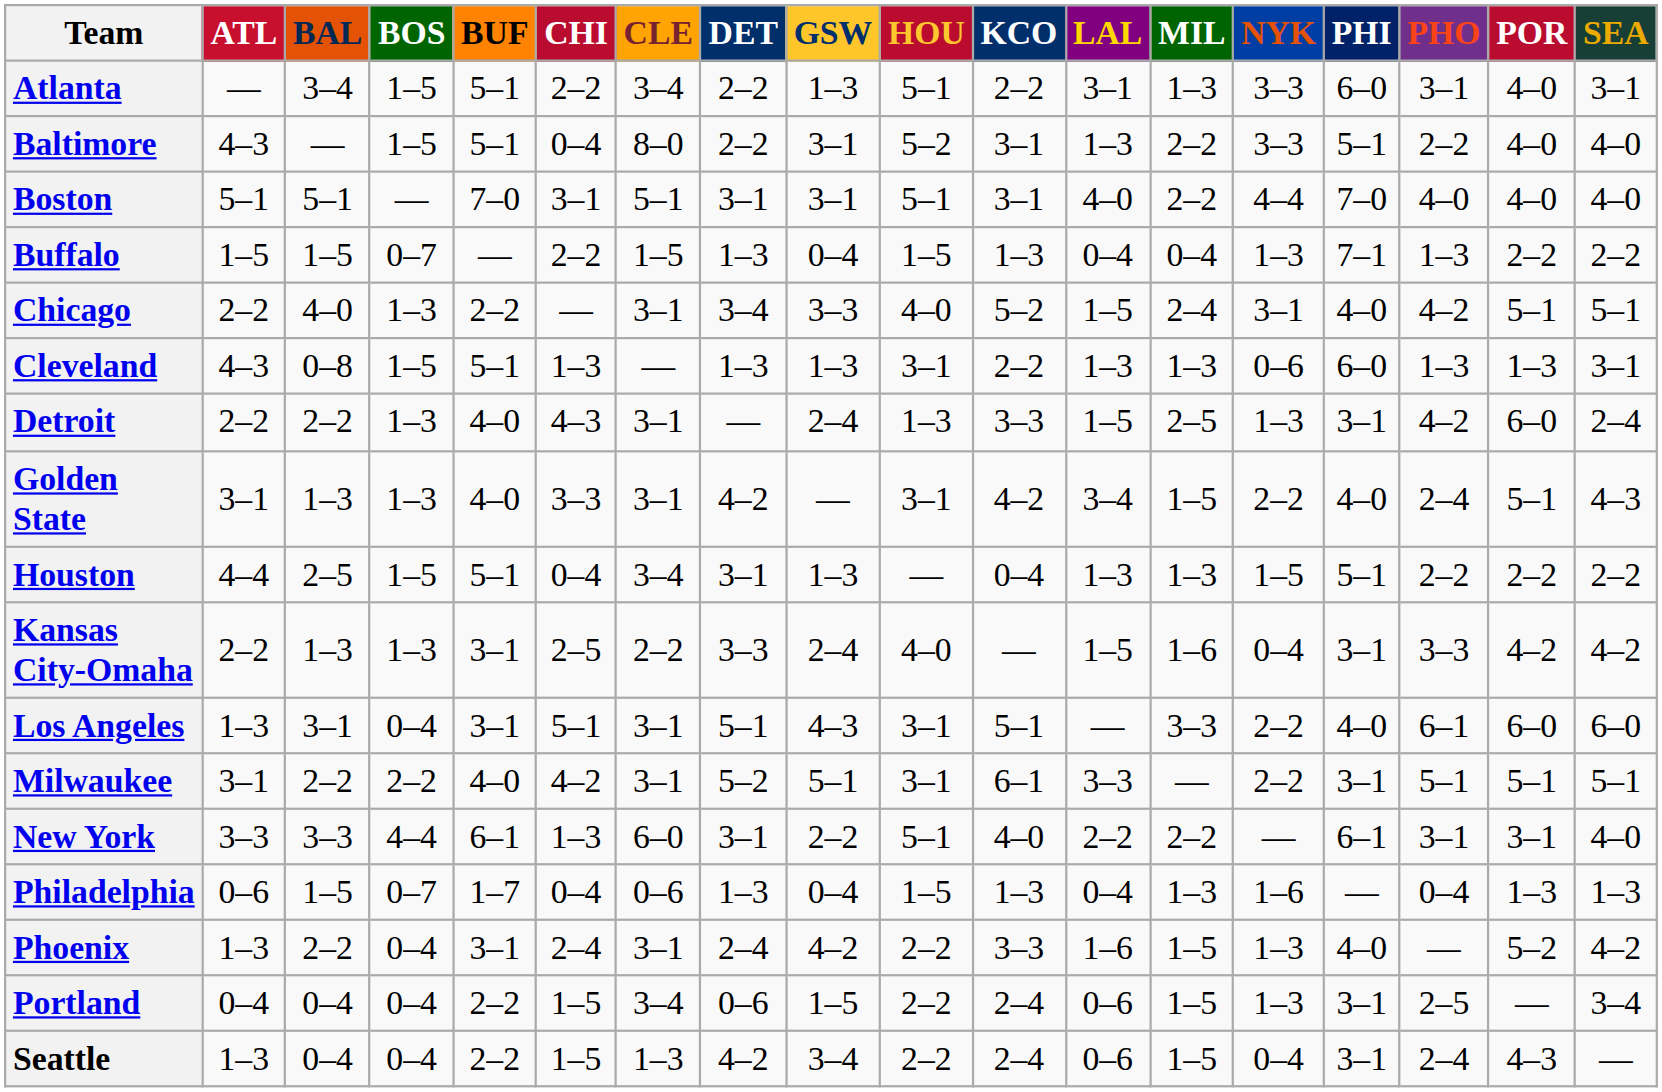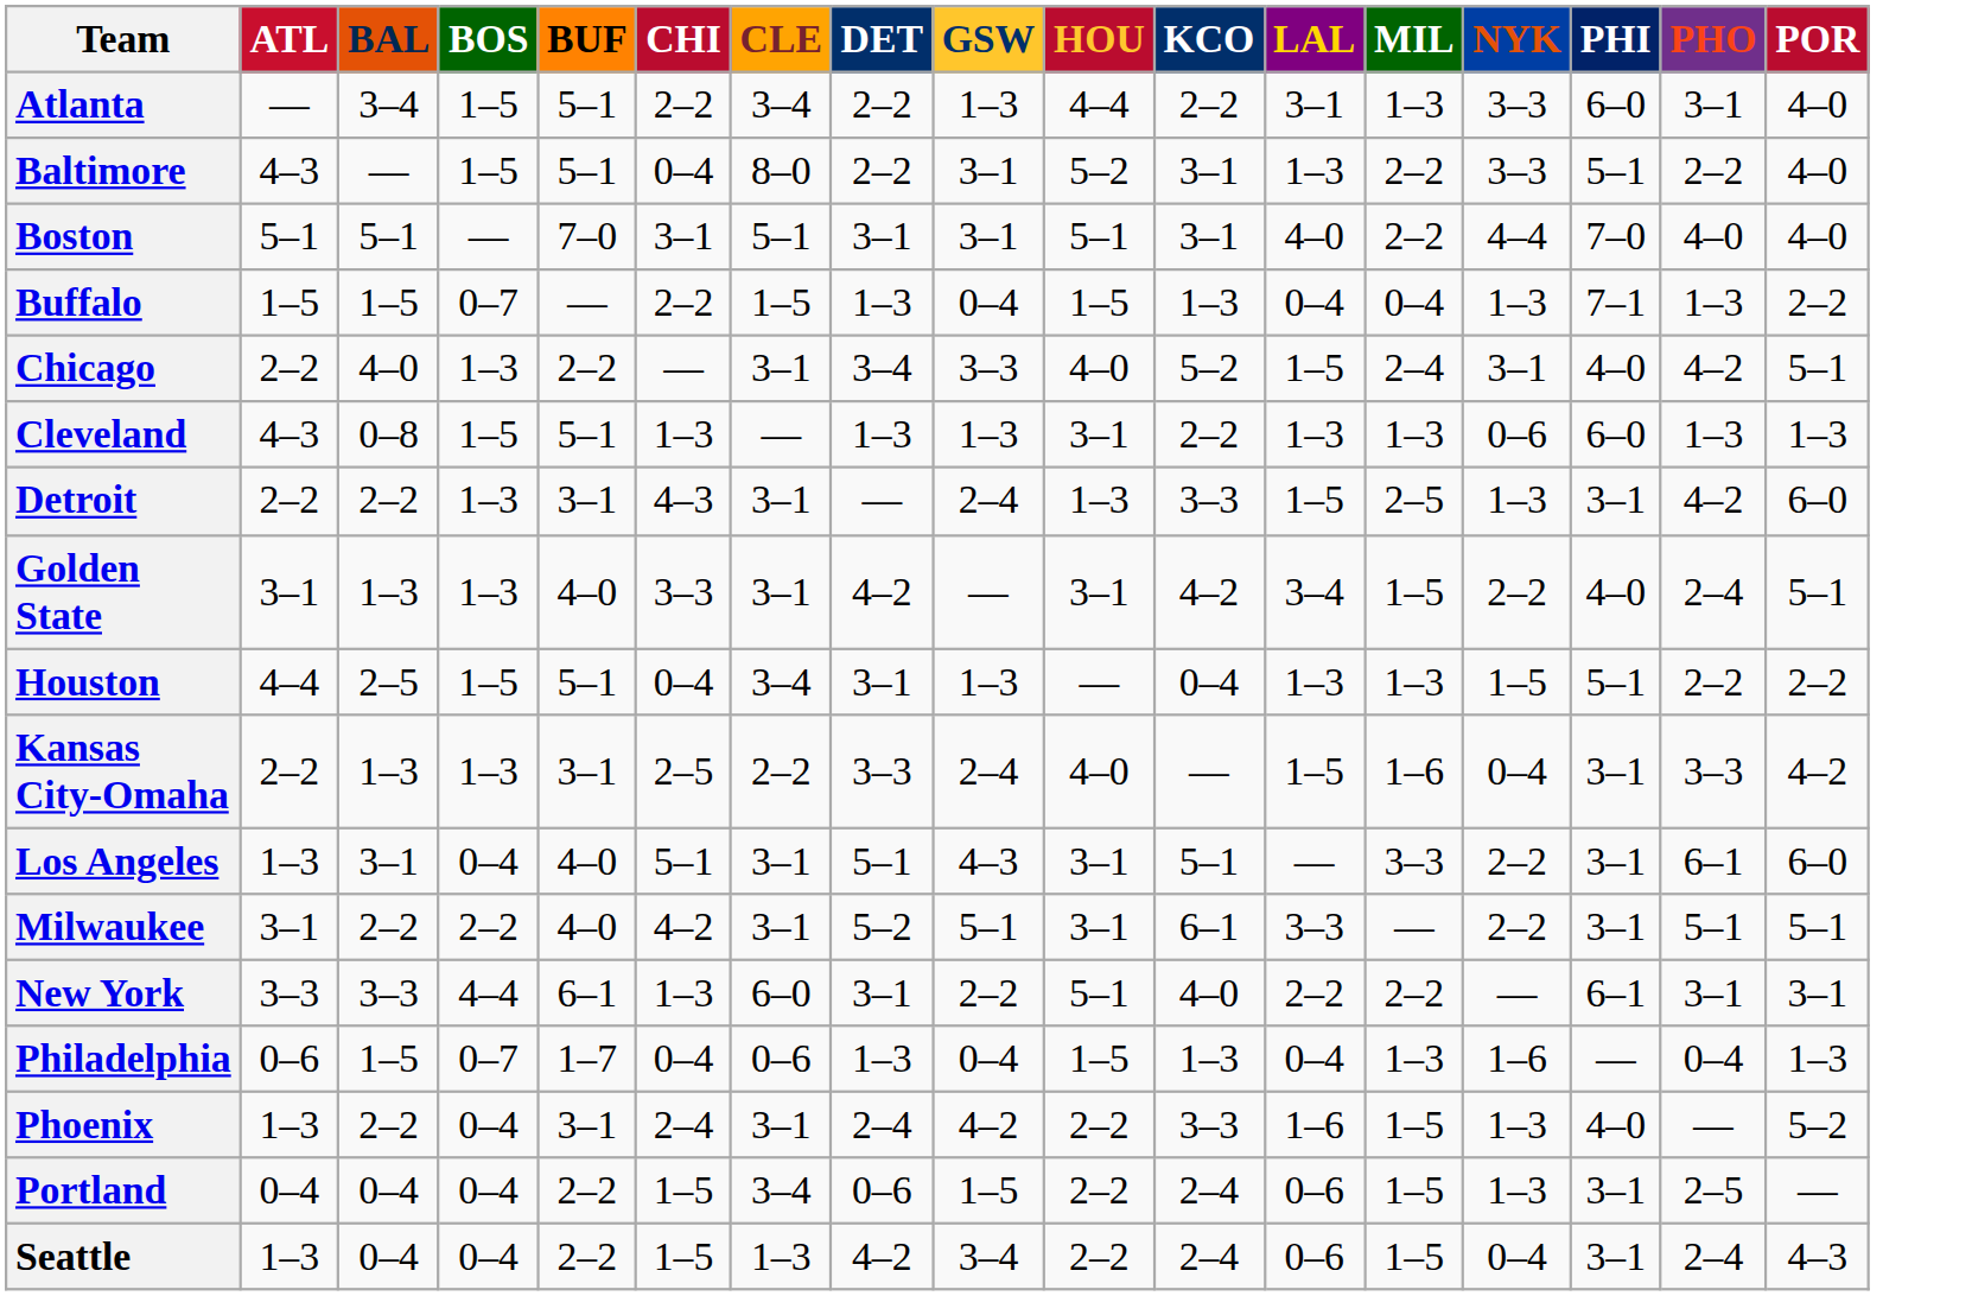- column: SEA | 3–1 | 4–0 | 4–0 | 2–2 | 5–1 | 3–1 | 2–4 | 4–3 | 2–2 | 4–2 | 6–0 | 5–1 | 4–0 | 1–3 | 4–2 | 3–4 | —
Atlanta | HOU: 5–1 -> 4–4
Detroit | BUF: 4–0 -> 3–1
Los Angeles | BUF: 3–1 -> 4–0
Los Angeles | PHI: 4–0 -> 3–1
